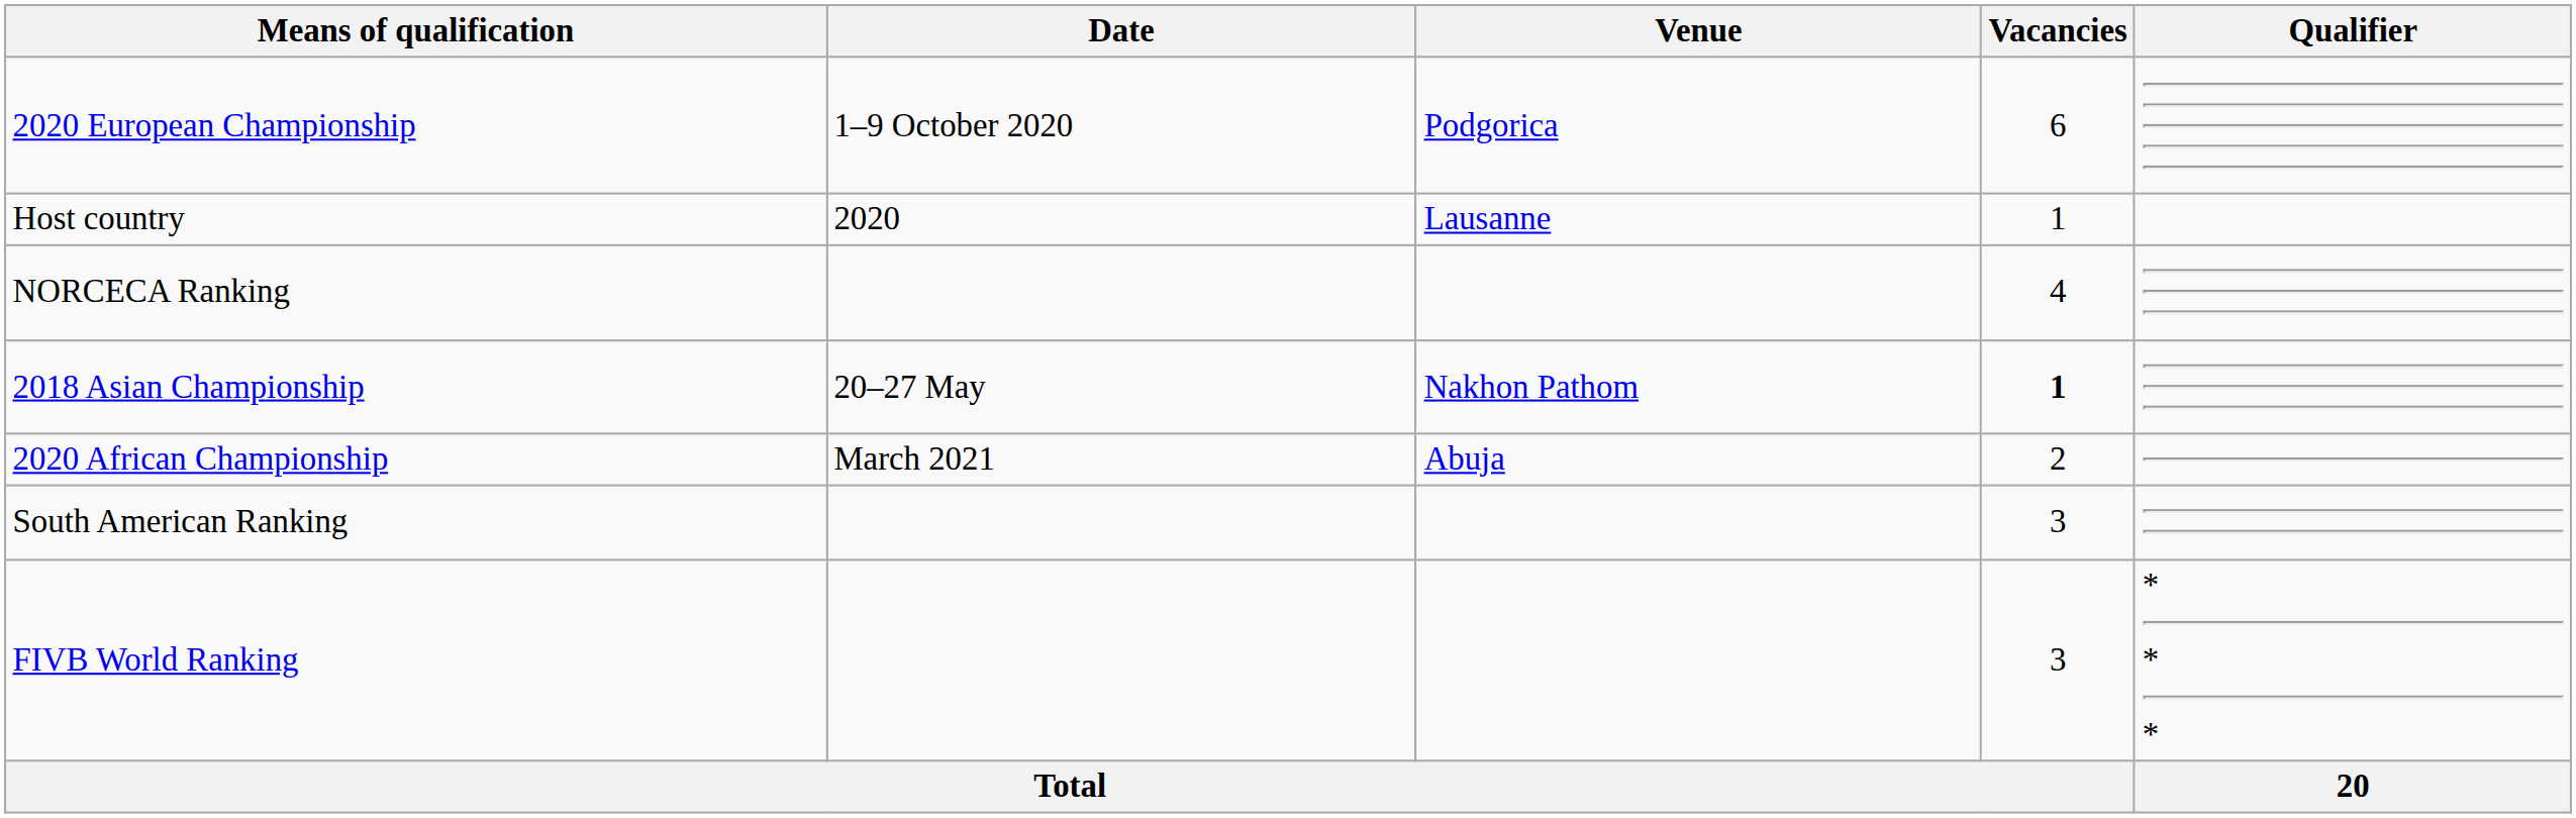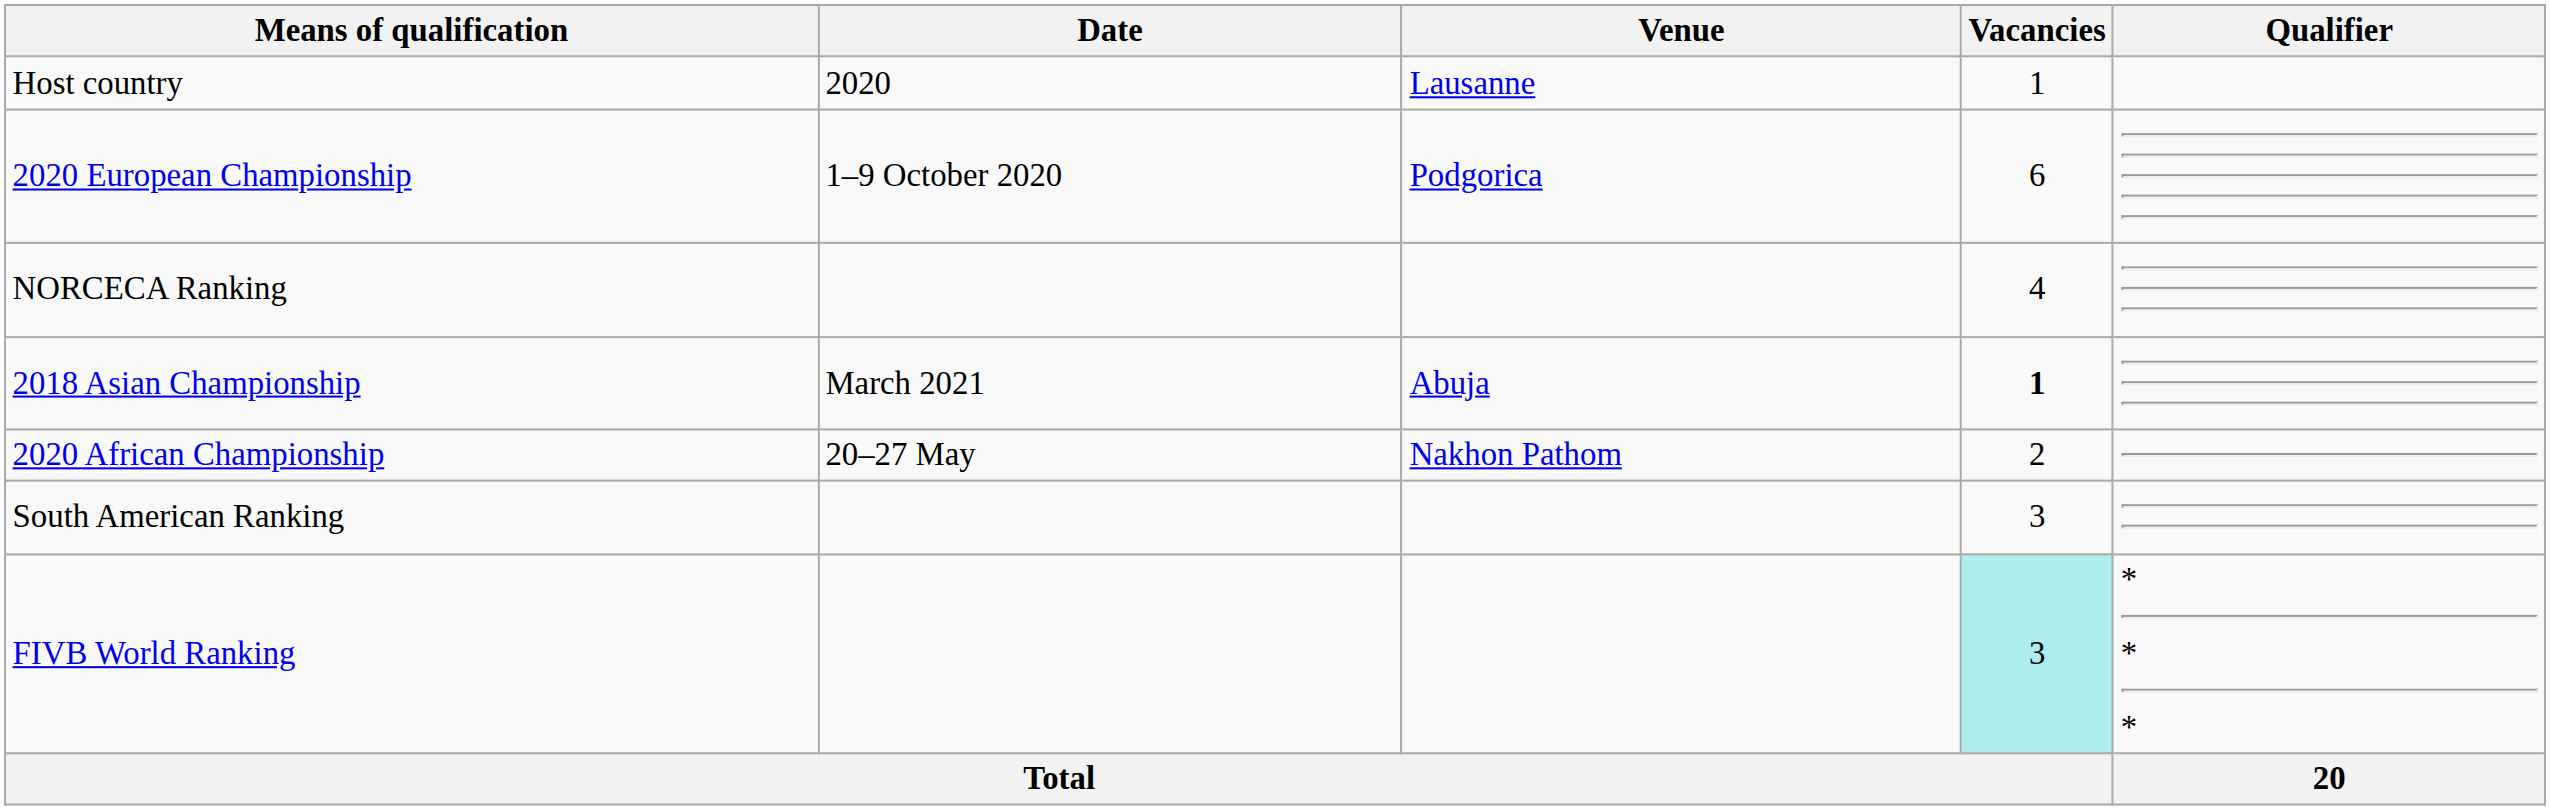rows swapped: Host country <-> 2020 European Championship
2018 Asian Championship | Date: 20–27 May -> March 2021
2018 Asian Championship | Venue: Nakhon Pathom -> Abuja
2020 African Championship | Date: March 2021 -> 20–27 May
2020 African Championship | Venue: Abuja -> Nakhon Pathom
FIVB World Ranking | Vacancies: no background -> paleturquoise background
